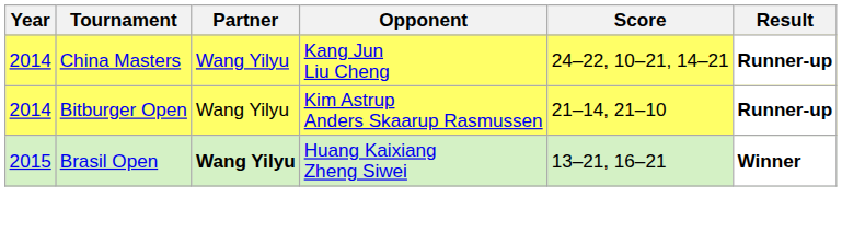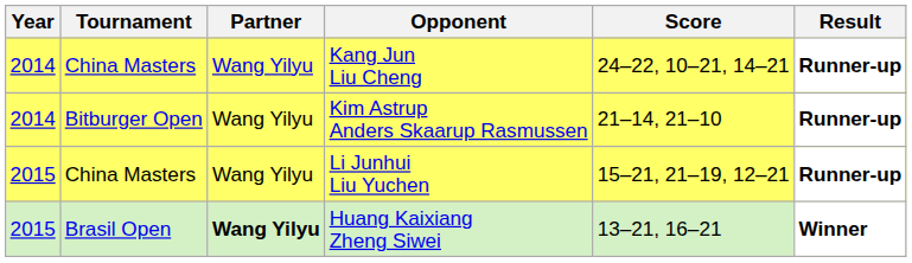+ row: 2015 | China Masters | Wang Yilyu | Li Junhui Liu Yuchen | 15–21, 21–19, 12–21 | Runner-up
